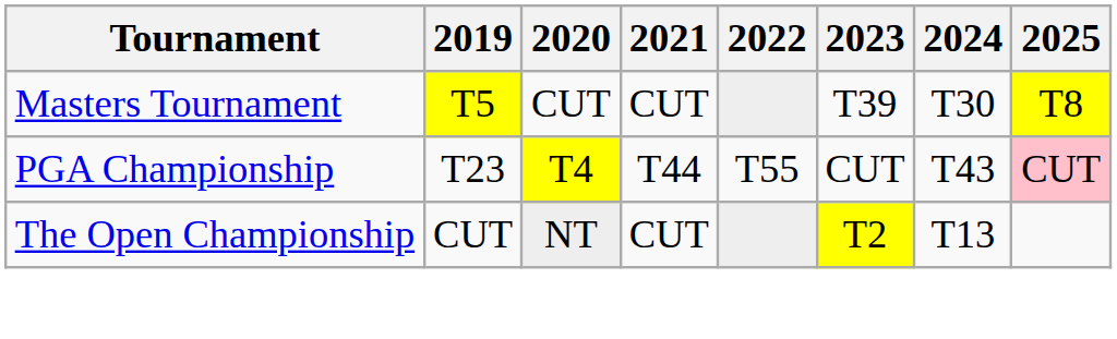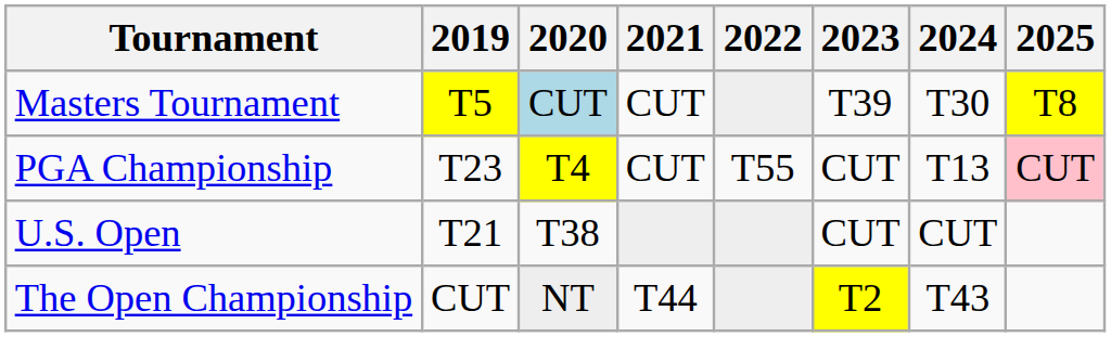Masters Tournament | 2020: no background -> lightblue background
PGA Championship | 2021: T44 -> CUT
PGA Championship | 2024: T43 -> T13
+ row: U.S. Open | T21 | T38 | CUT | CUT
The Open Championship | 2021: CUT -> T44
The Open Championship | 2024: T13 -> T43
